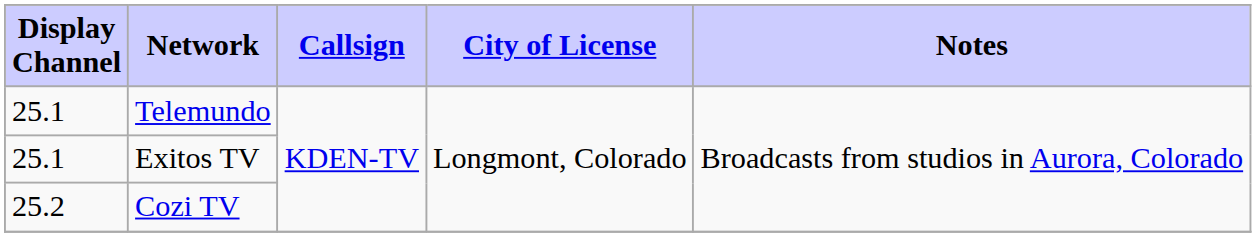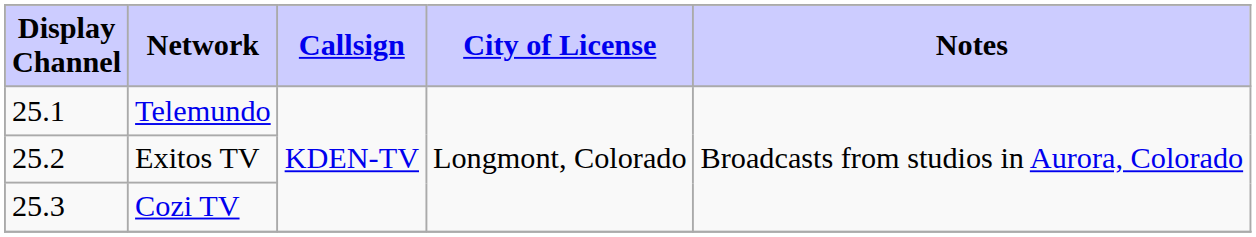Exitos TV | Display Channel: 25.1 -> 25.2
Cozi TV | Display Channel: 25.2 -> 25.3
